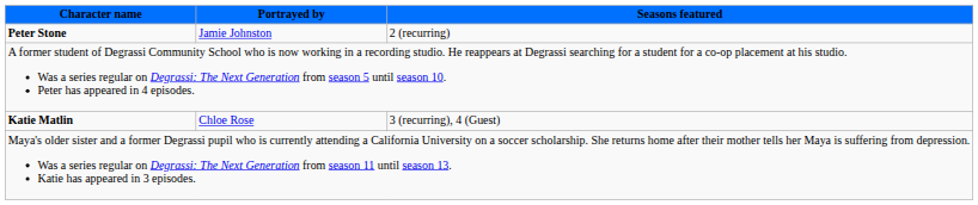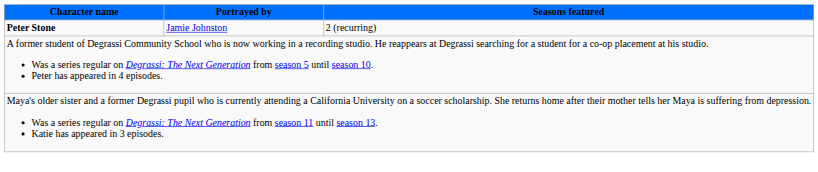- row: Katie Matlin | Chloe Rose | 3 (recurring), 4 (Guest)
